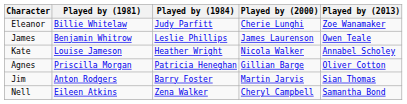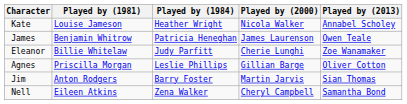rows swapped: Kate <-> Eleanor
James | Played by (1984): Leslie Phillips -> Patricia Heneghan
Agnes | Played by (1984): Patricia Heneghan -> Leslie Phillips
